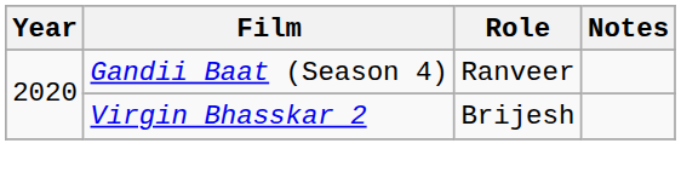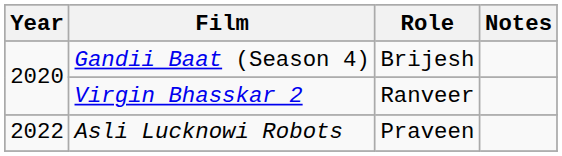Gandii Baat (Season 4) | Role: Ranveer -> Brijesh
Virgin Bhasskar 2 | Role: Brijesh -> Ranveer
+ row: 2022 | Asli Lucknowi Robots | Praveen
